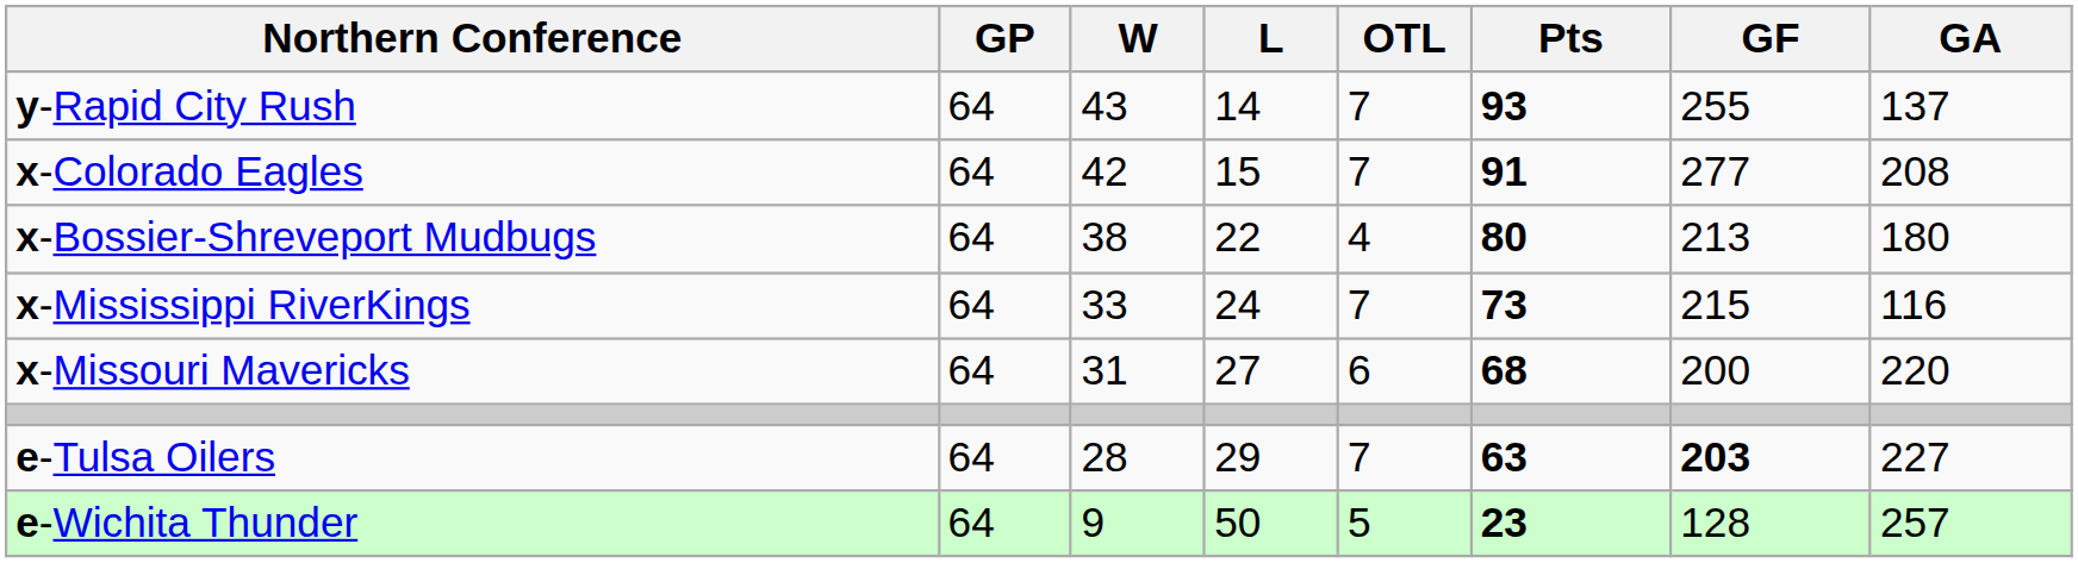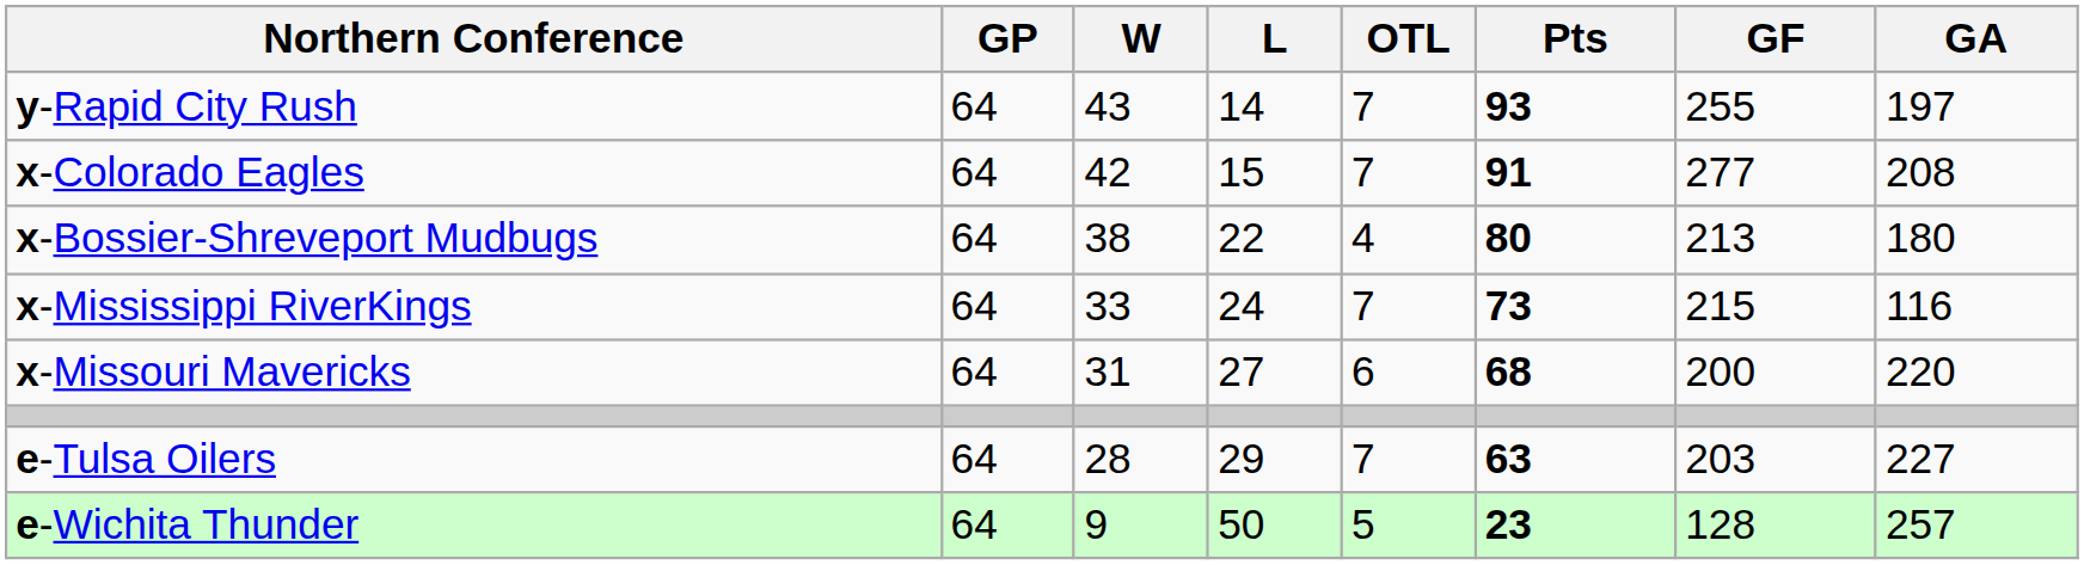y-Rapid City Rush | GA: 137 -> 197
e-Tulsa Oilers | GF: bold -> normal
